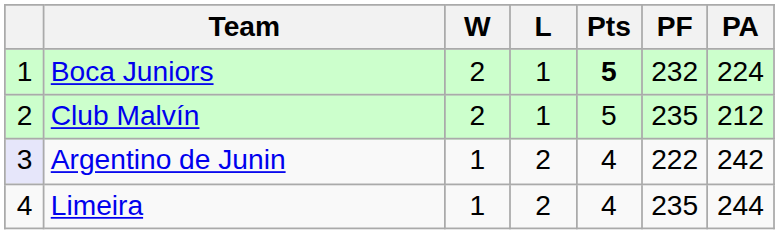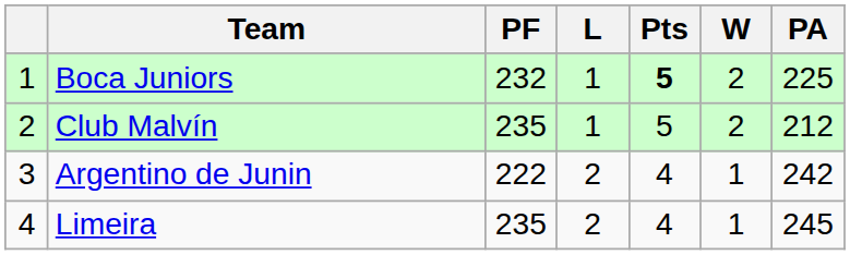columns swapped: W <-> PF
Boca Juniors | PA: 224 -> 225
Argentino de Junin | column 1: lavender background -> no background
Limeira | PA: 244 -> 245
